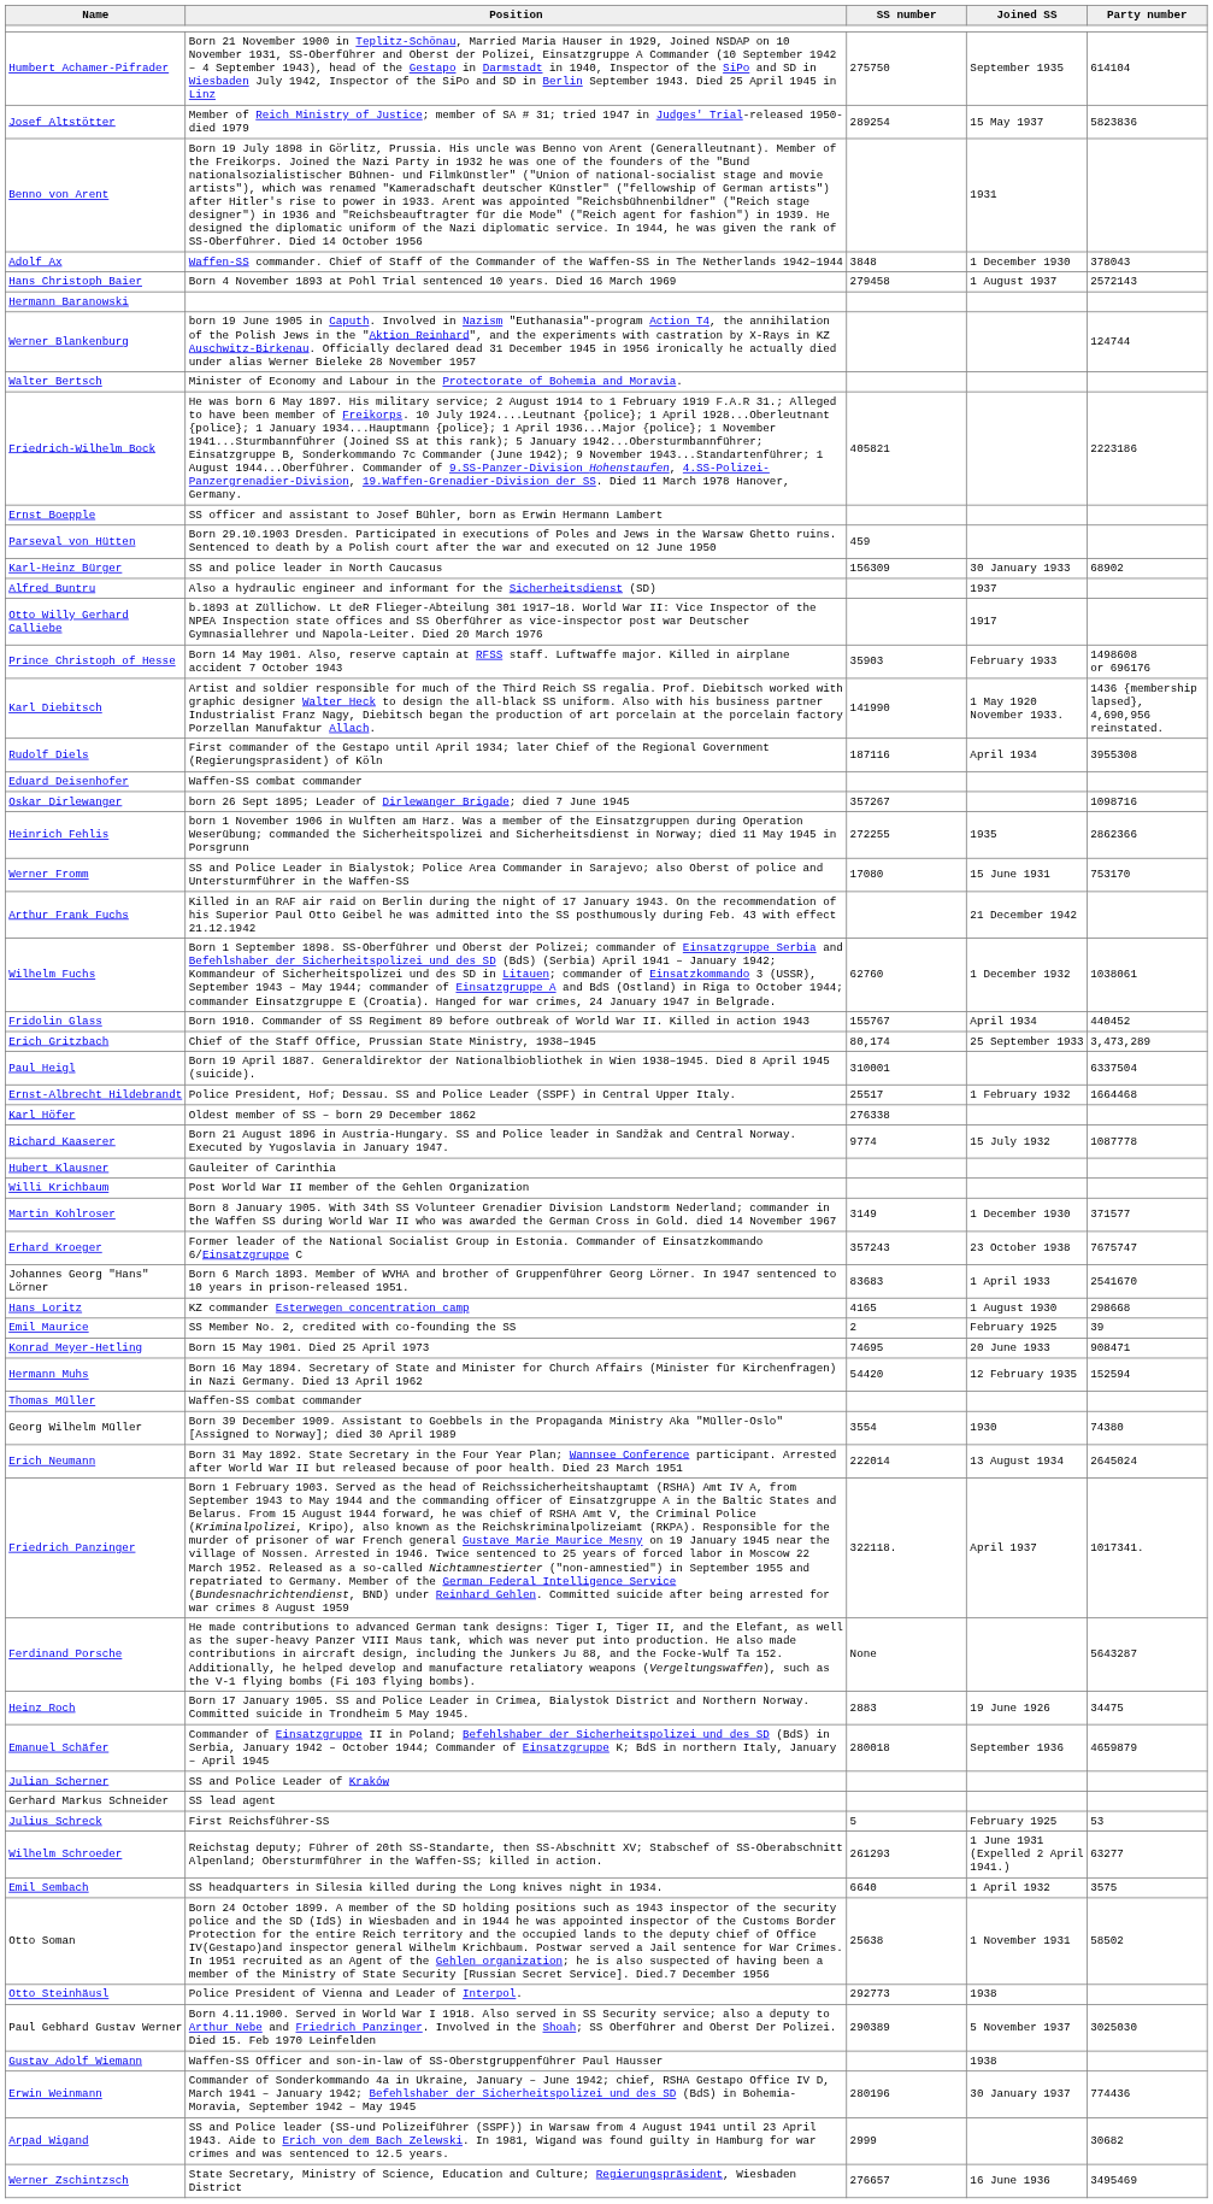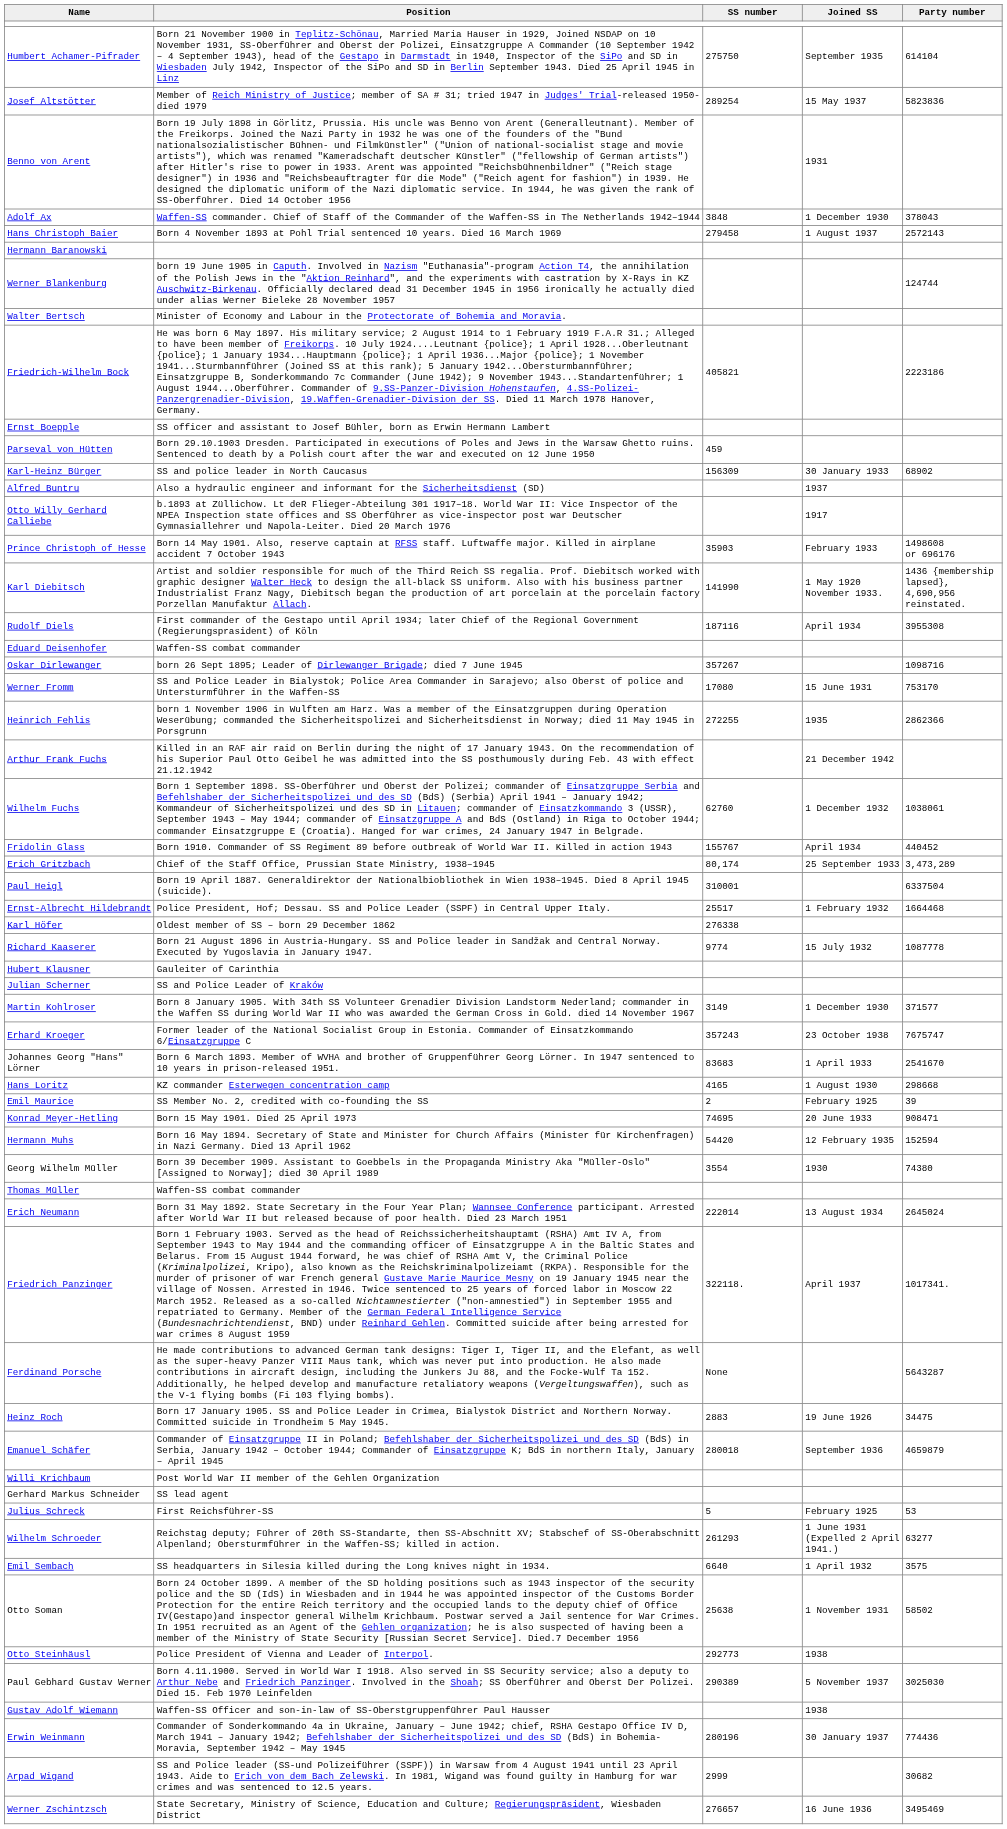rows swapped: Heinrich Fehlis <-> Werner Fromm
rows swapped: Willi Krichbaum <-> Julian Scherner
rows swapped: Georg Wilhelm Müller <-> Thomas Müller
